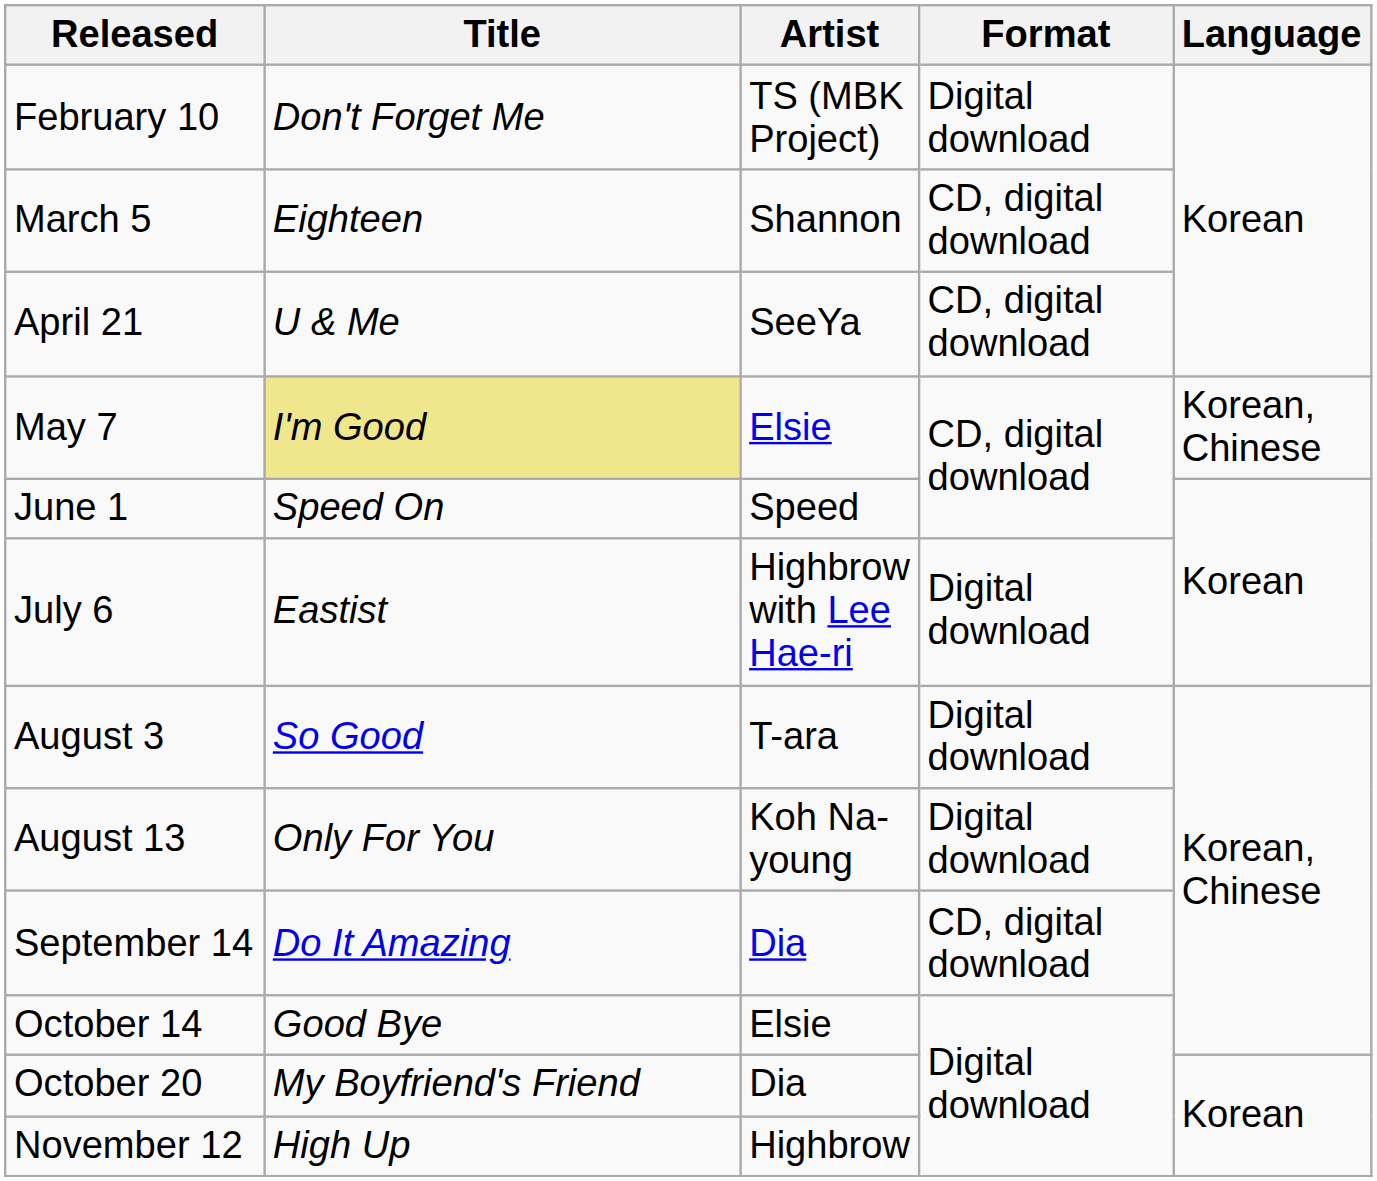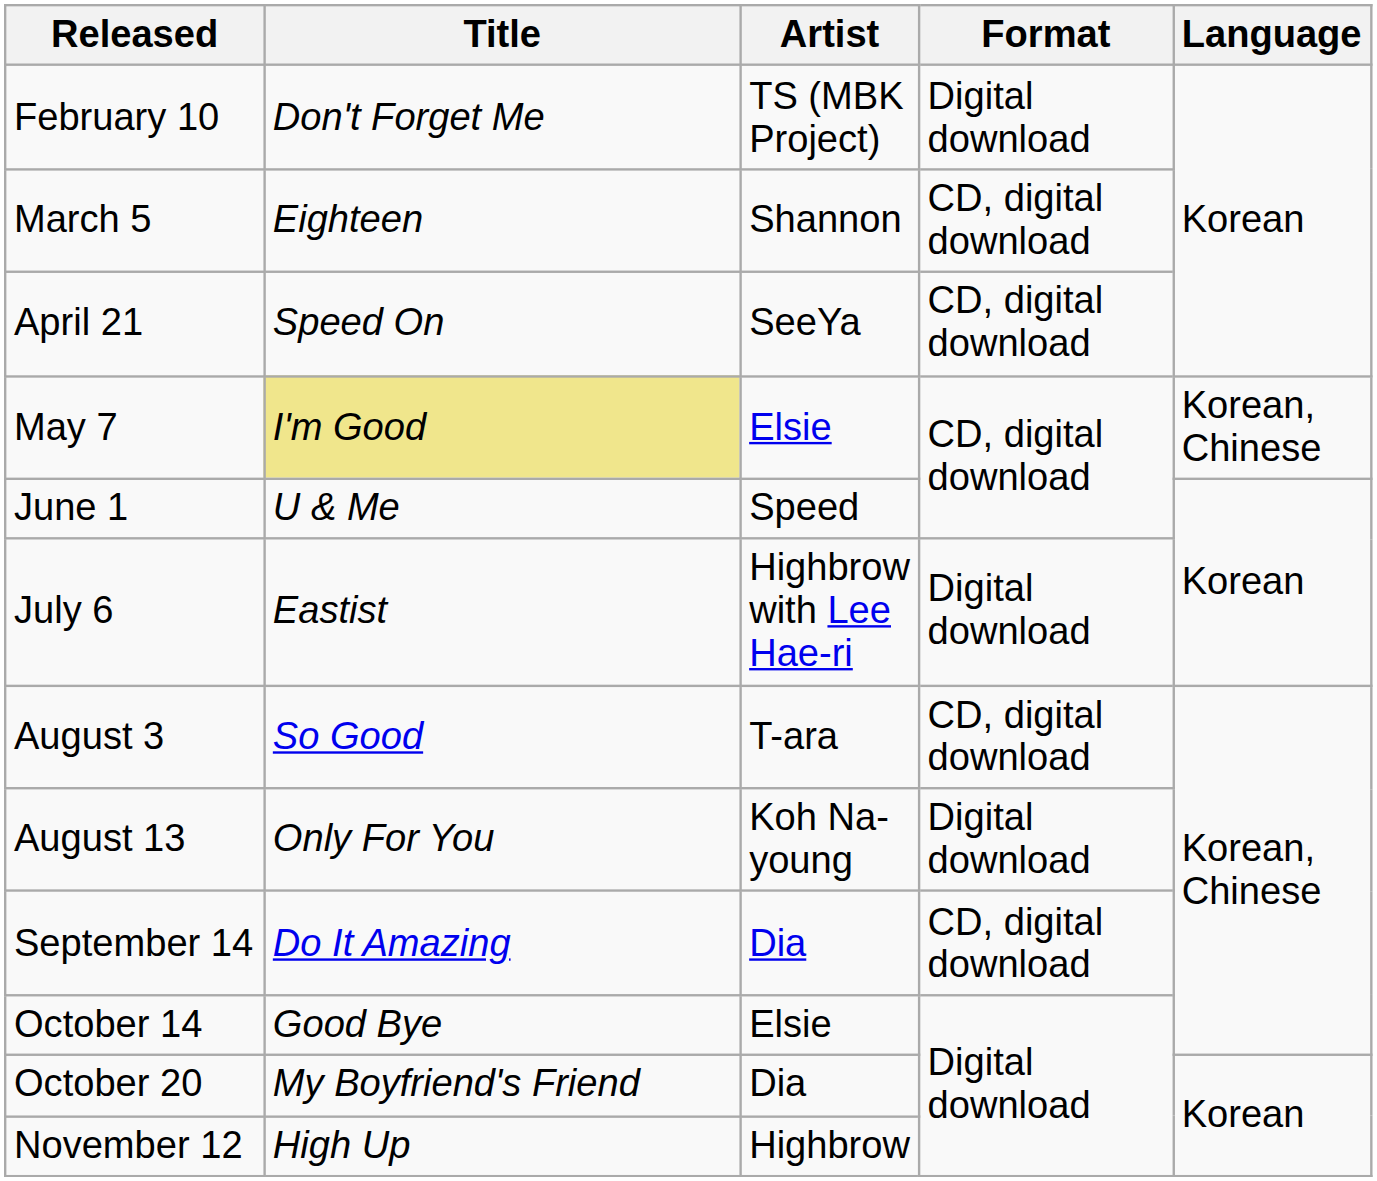April 21 | Title: U & Me -> Speed On
June 1 | Title: Speed On -> U & Me
August 3 | Format: Digital download -> CD, digital download
